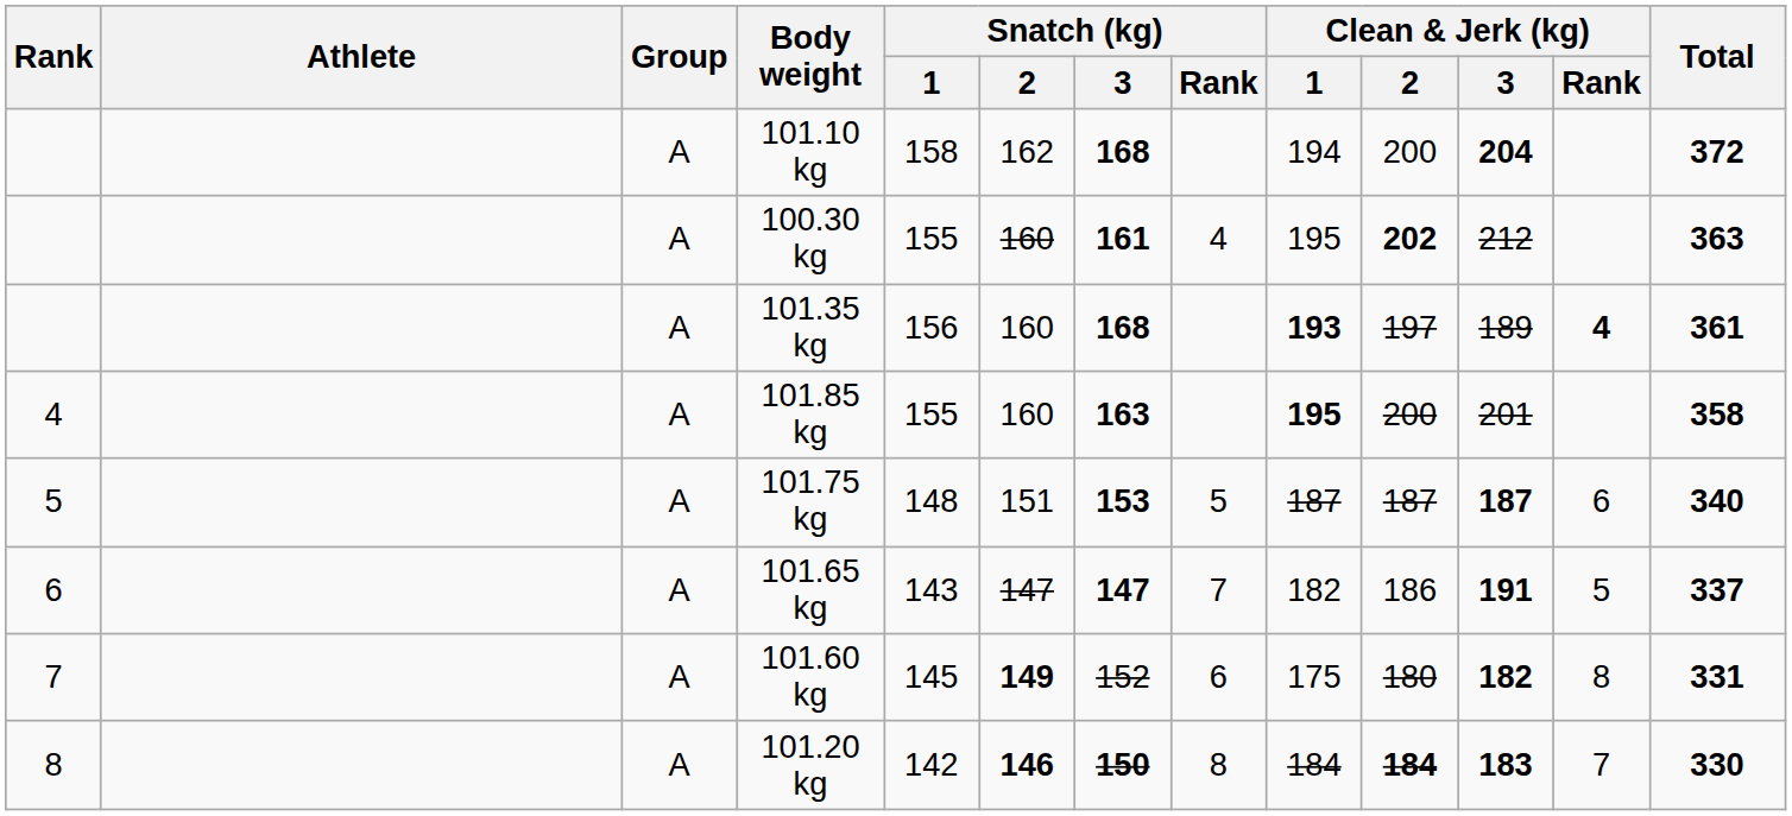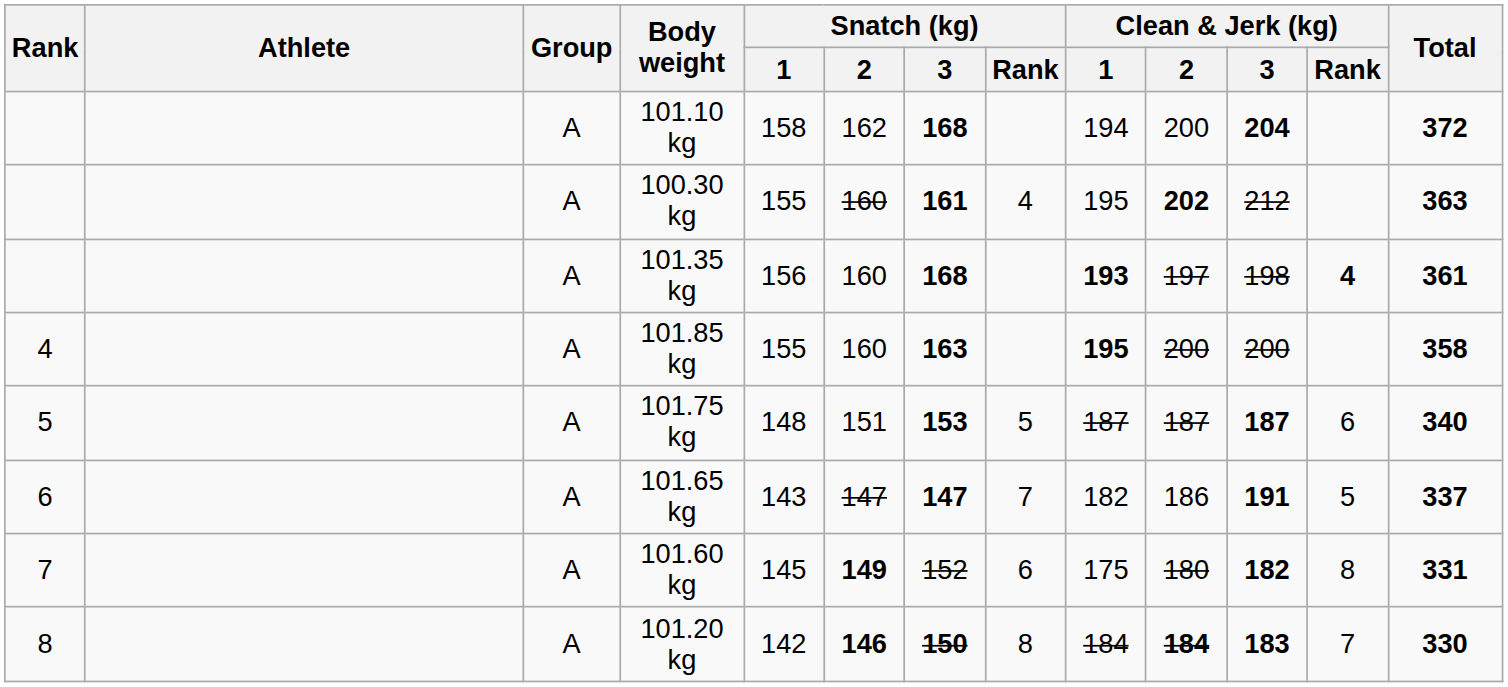101.35 kg | Clean & Jerk (kg) / 3: 189 -> 198
101.85 kg | Clean & Jerk (kg) / 3: 201 -> 200
